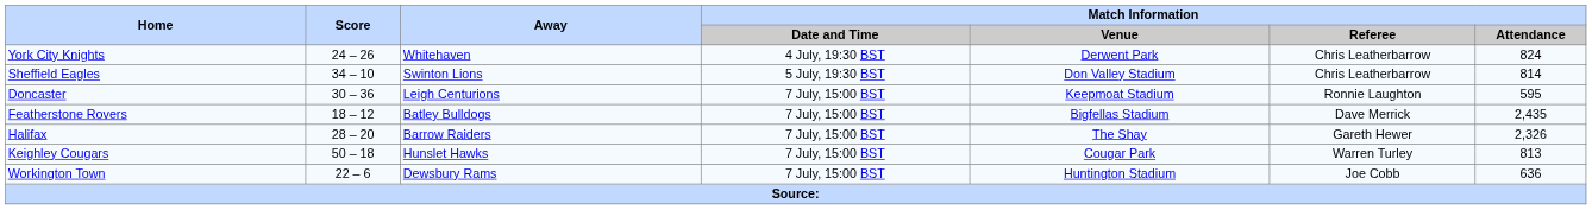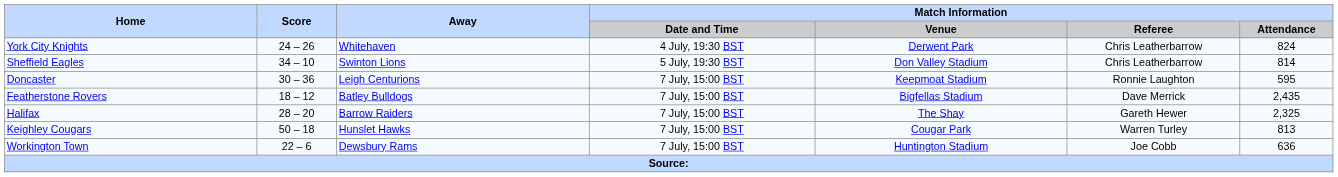Halifax | Match Information / Attendance: 2,326 -> 2,325
